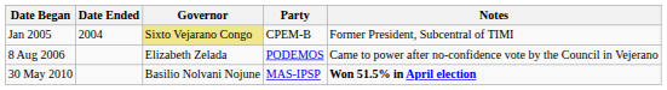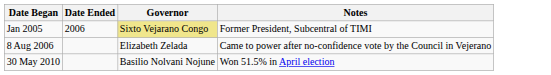- column: Party | CPEM-B | PODEMOS | MAS-IPSP
Jan 2005 | Date Ended: 2004 -> 2006
30 May 2010 | Notes: bold -> normal
